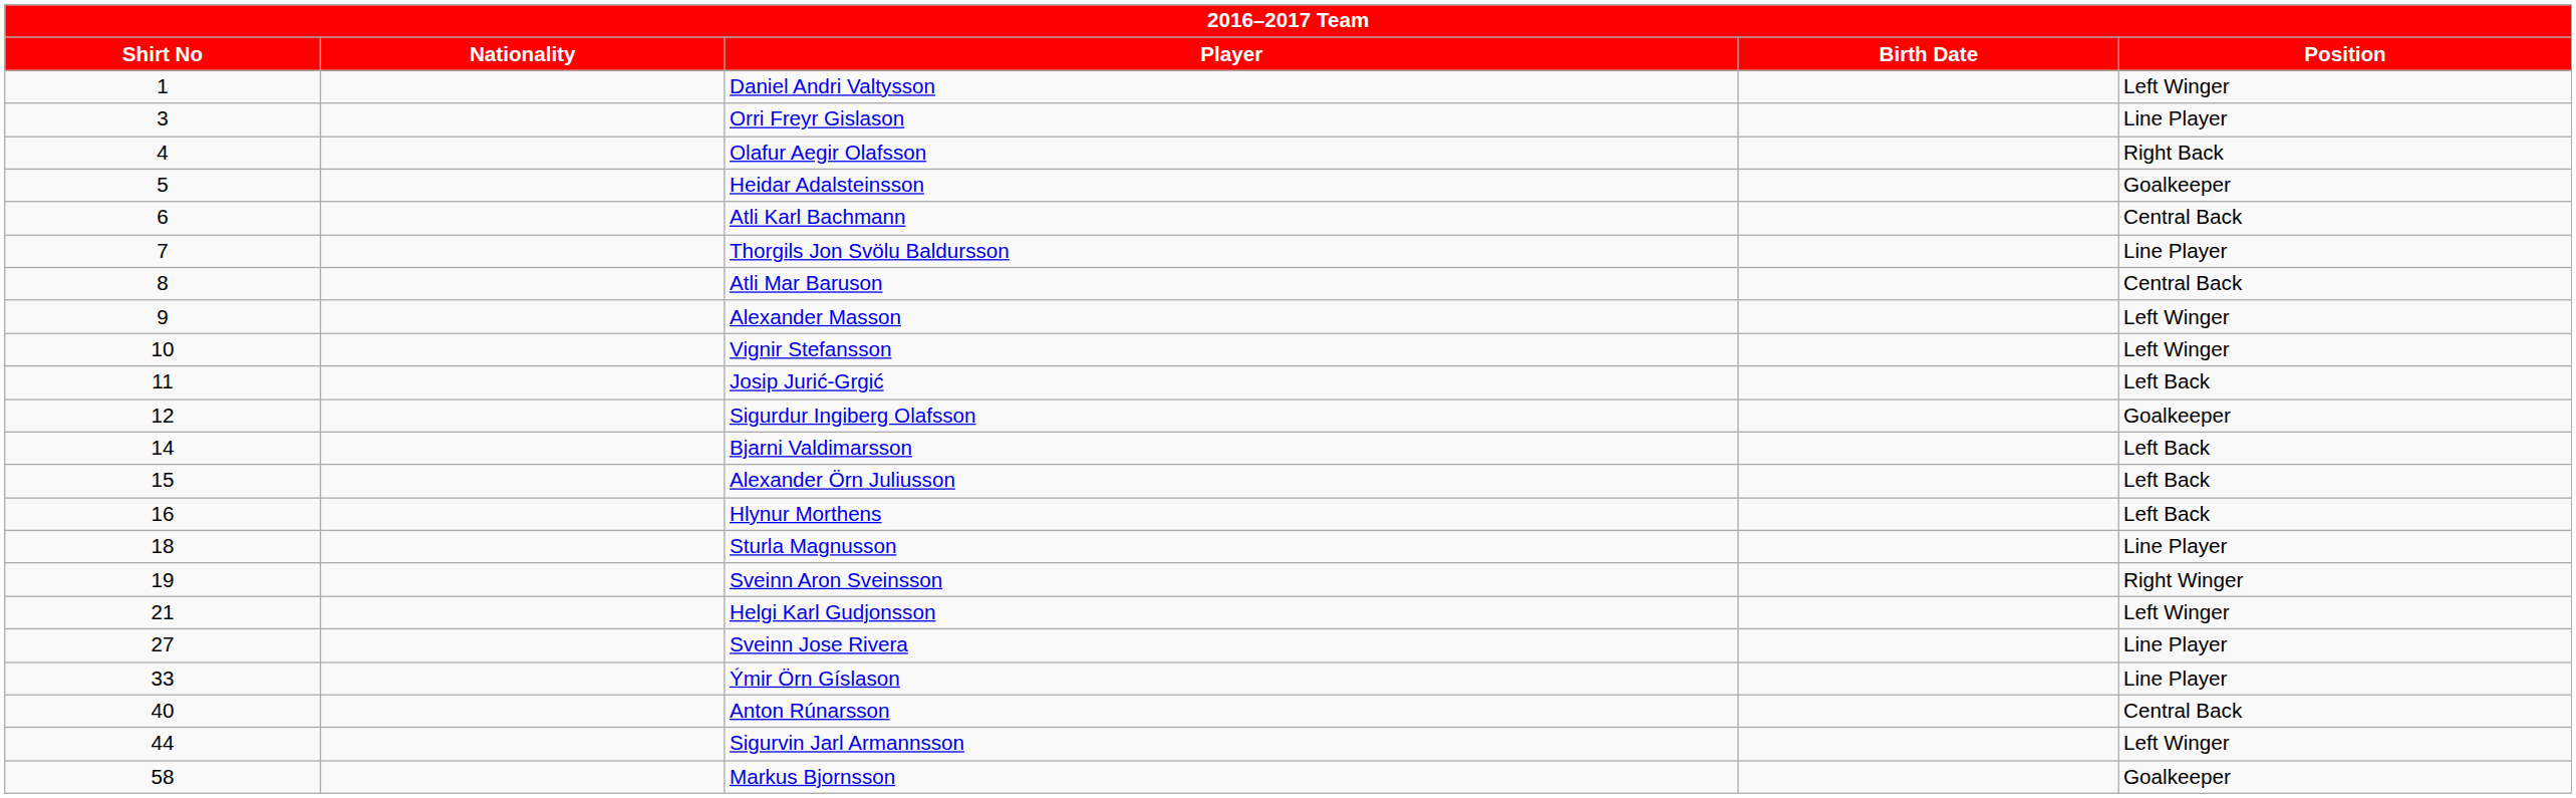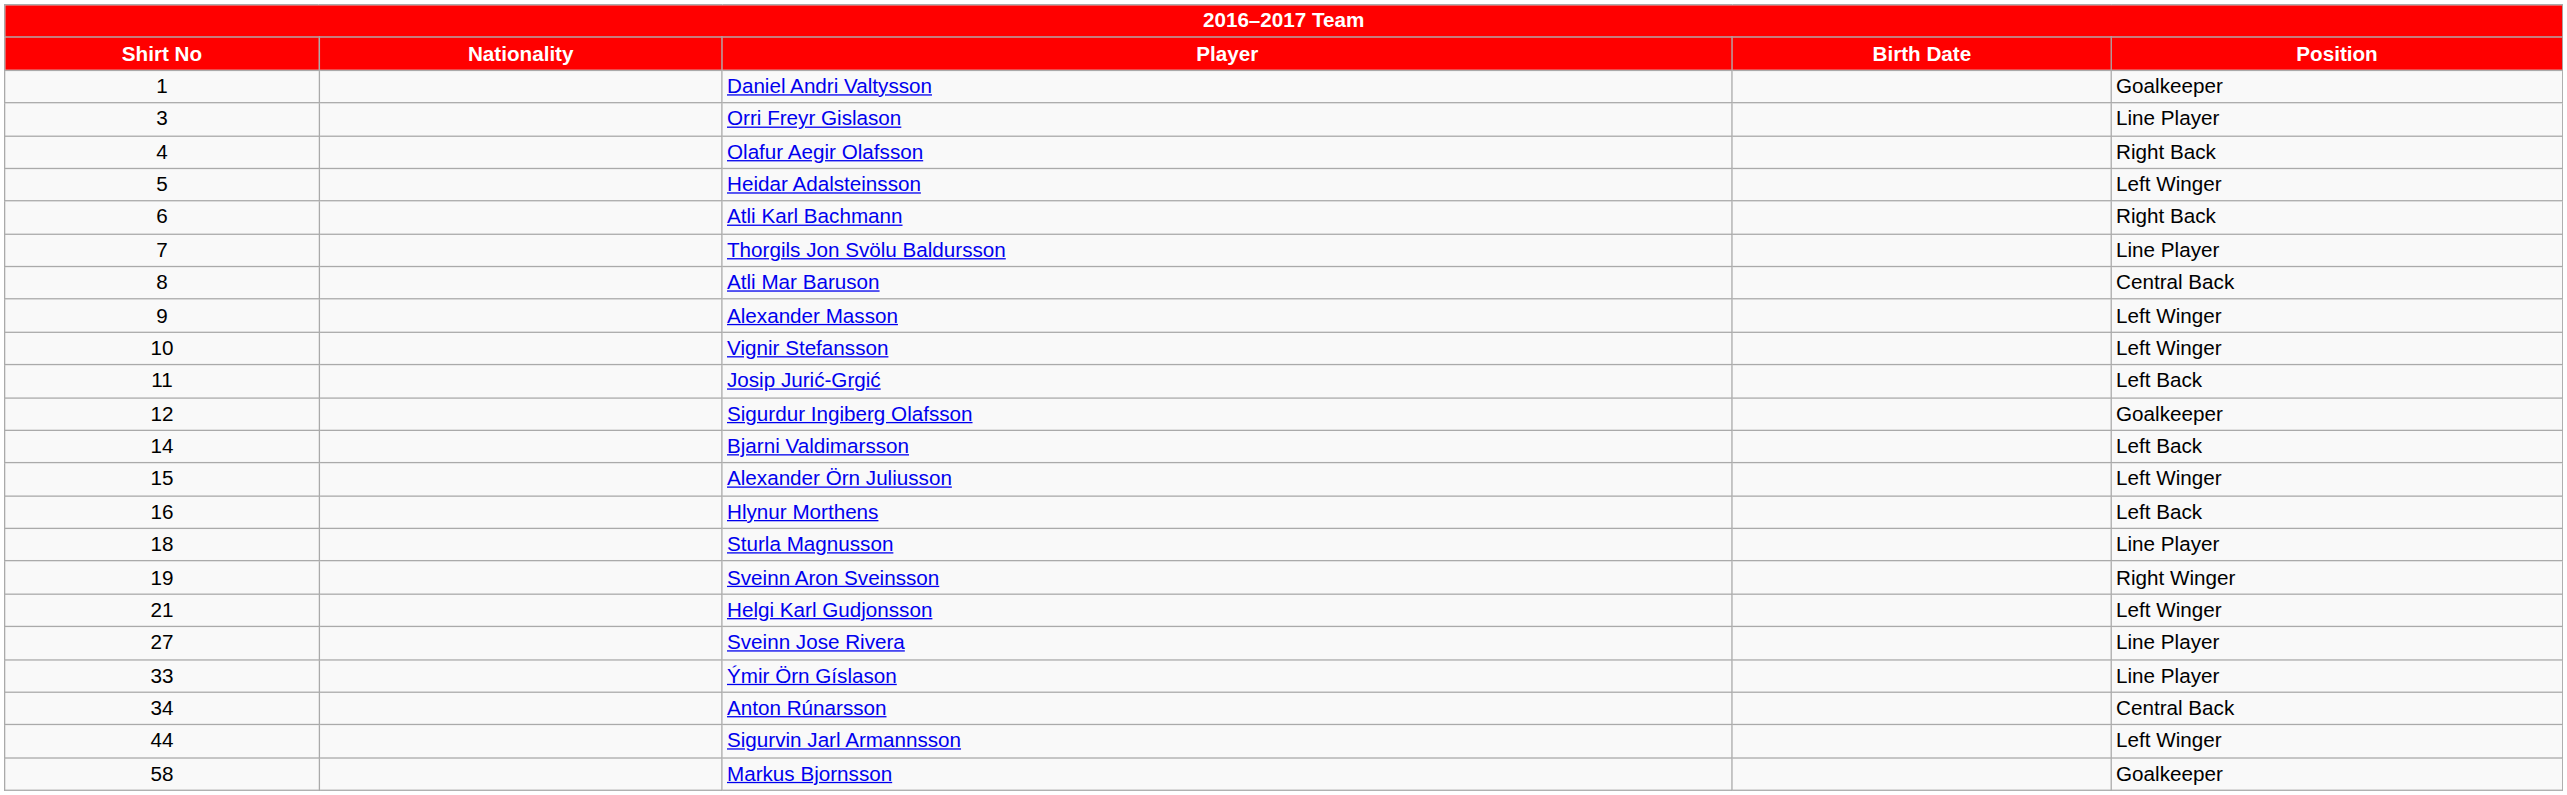Daniel Andri Valtysson | Position: Left Winger -> Goalkeeper
Heidar Adalsteinsson | Position: Goalkeeper -> Left Winger
Atli Karl Bachmann | Position: Central Back -> Right Back
Alexander Örn Juliusson | Position: Left Back -> Left Winger
Anton Rúnarsson | Shirt No: 40 -> 34
